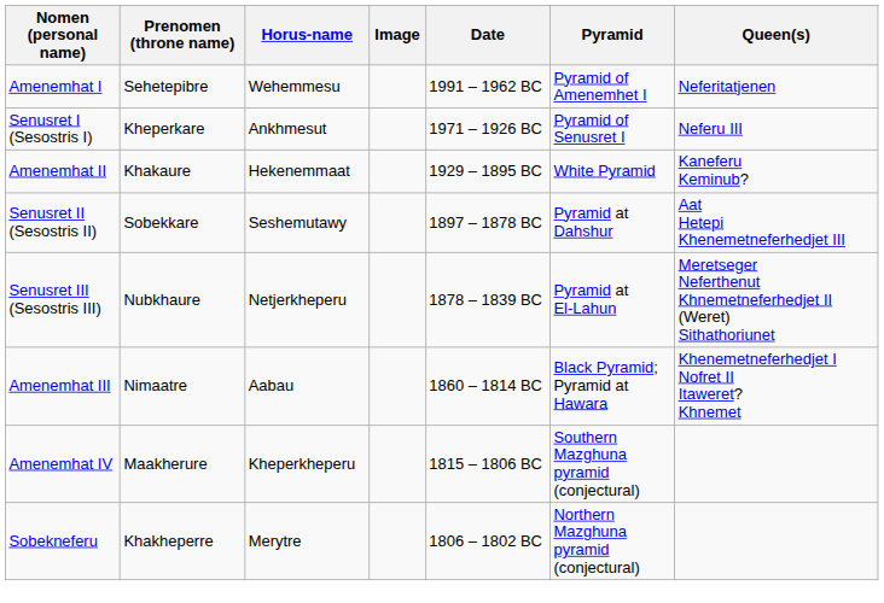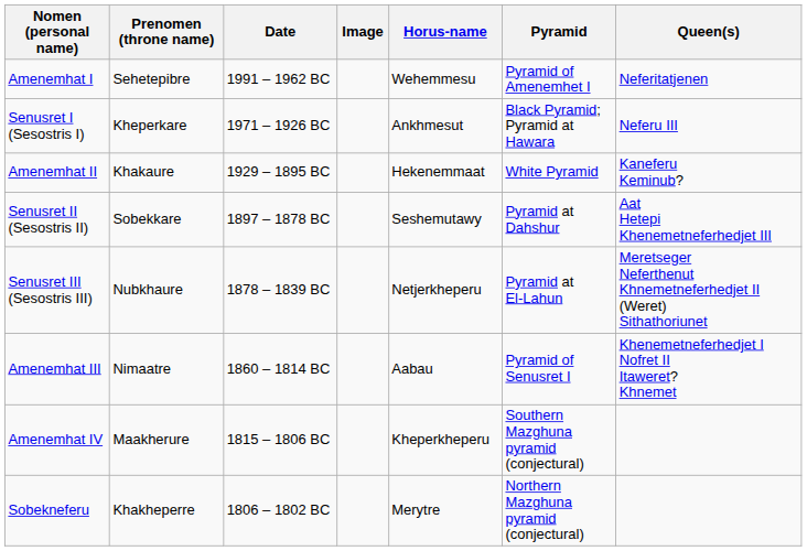columns swapped: Horus-name <-> Date
Senusret I (Sesostris I) | Pyramid: Pyramid of Senusret I -> Black Pyramid; Pyramid at Hawara
Amenemhat III | Pyramid: Black Pyramid; Pyramid at Hawara -> Pyramid of Senusret I
